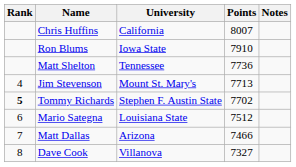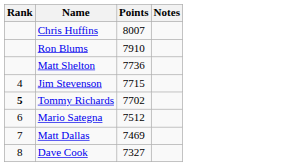- column: University | California | Iowa State | Tennessee | Mount St. Mary's | Stephen F. Austin State | Louisiana State | Arizona | Villanova
Jim Stevenson | Points: 7713 -> 7715
Matt Dallas | Points: 7466 -> 7469
